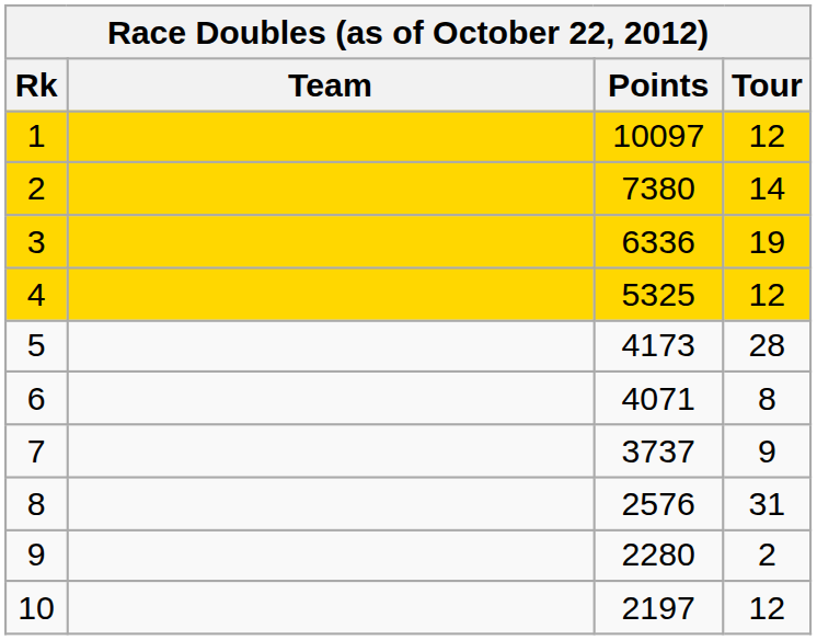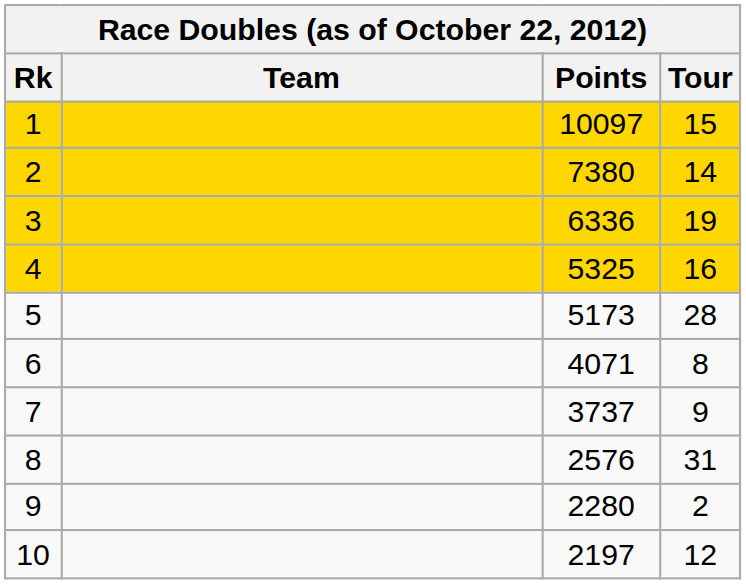1 | Tour: 12 -> 15
4 | Tour: 12 -> 16
5 | Points: 4173 -> 5173
